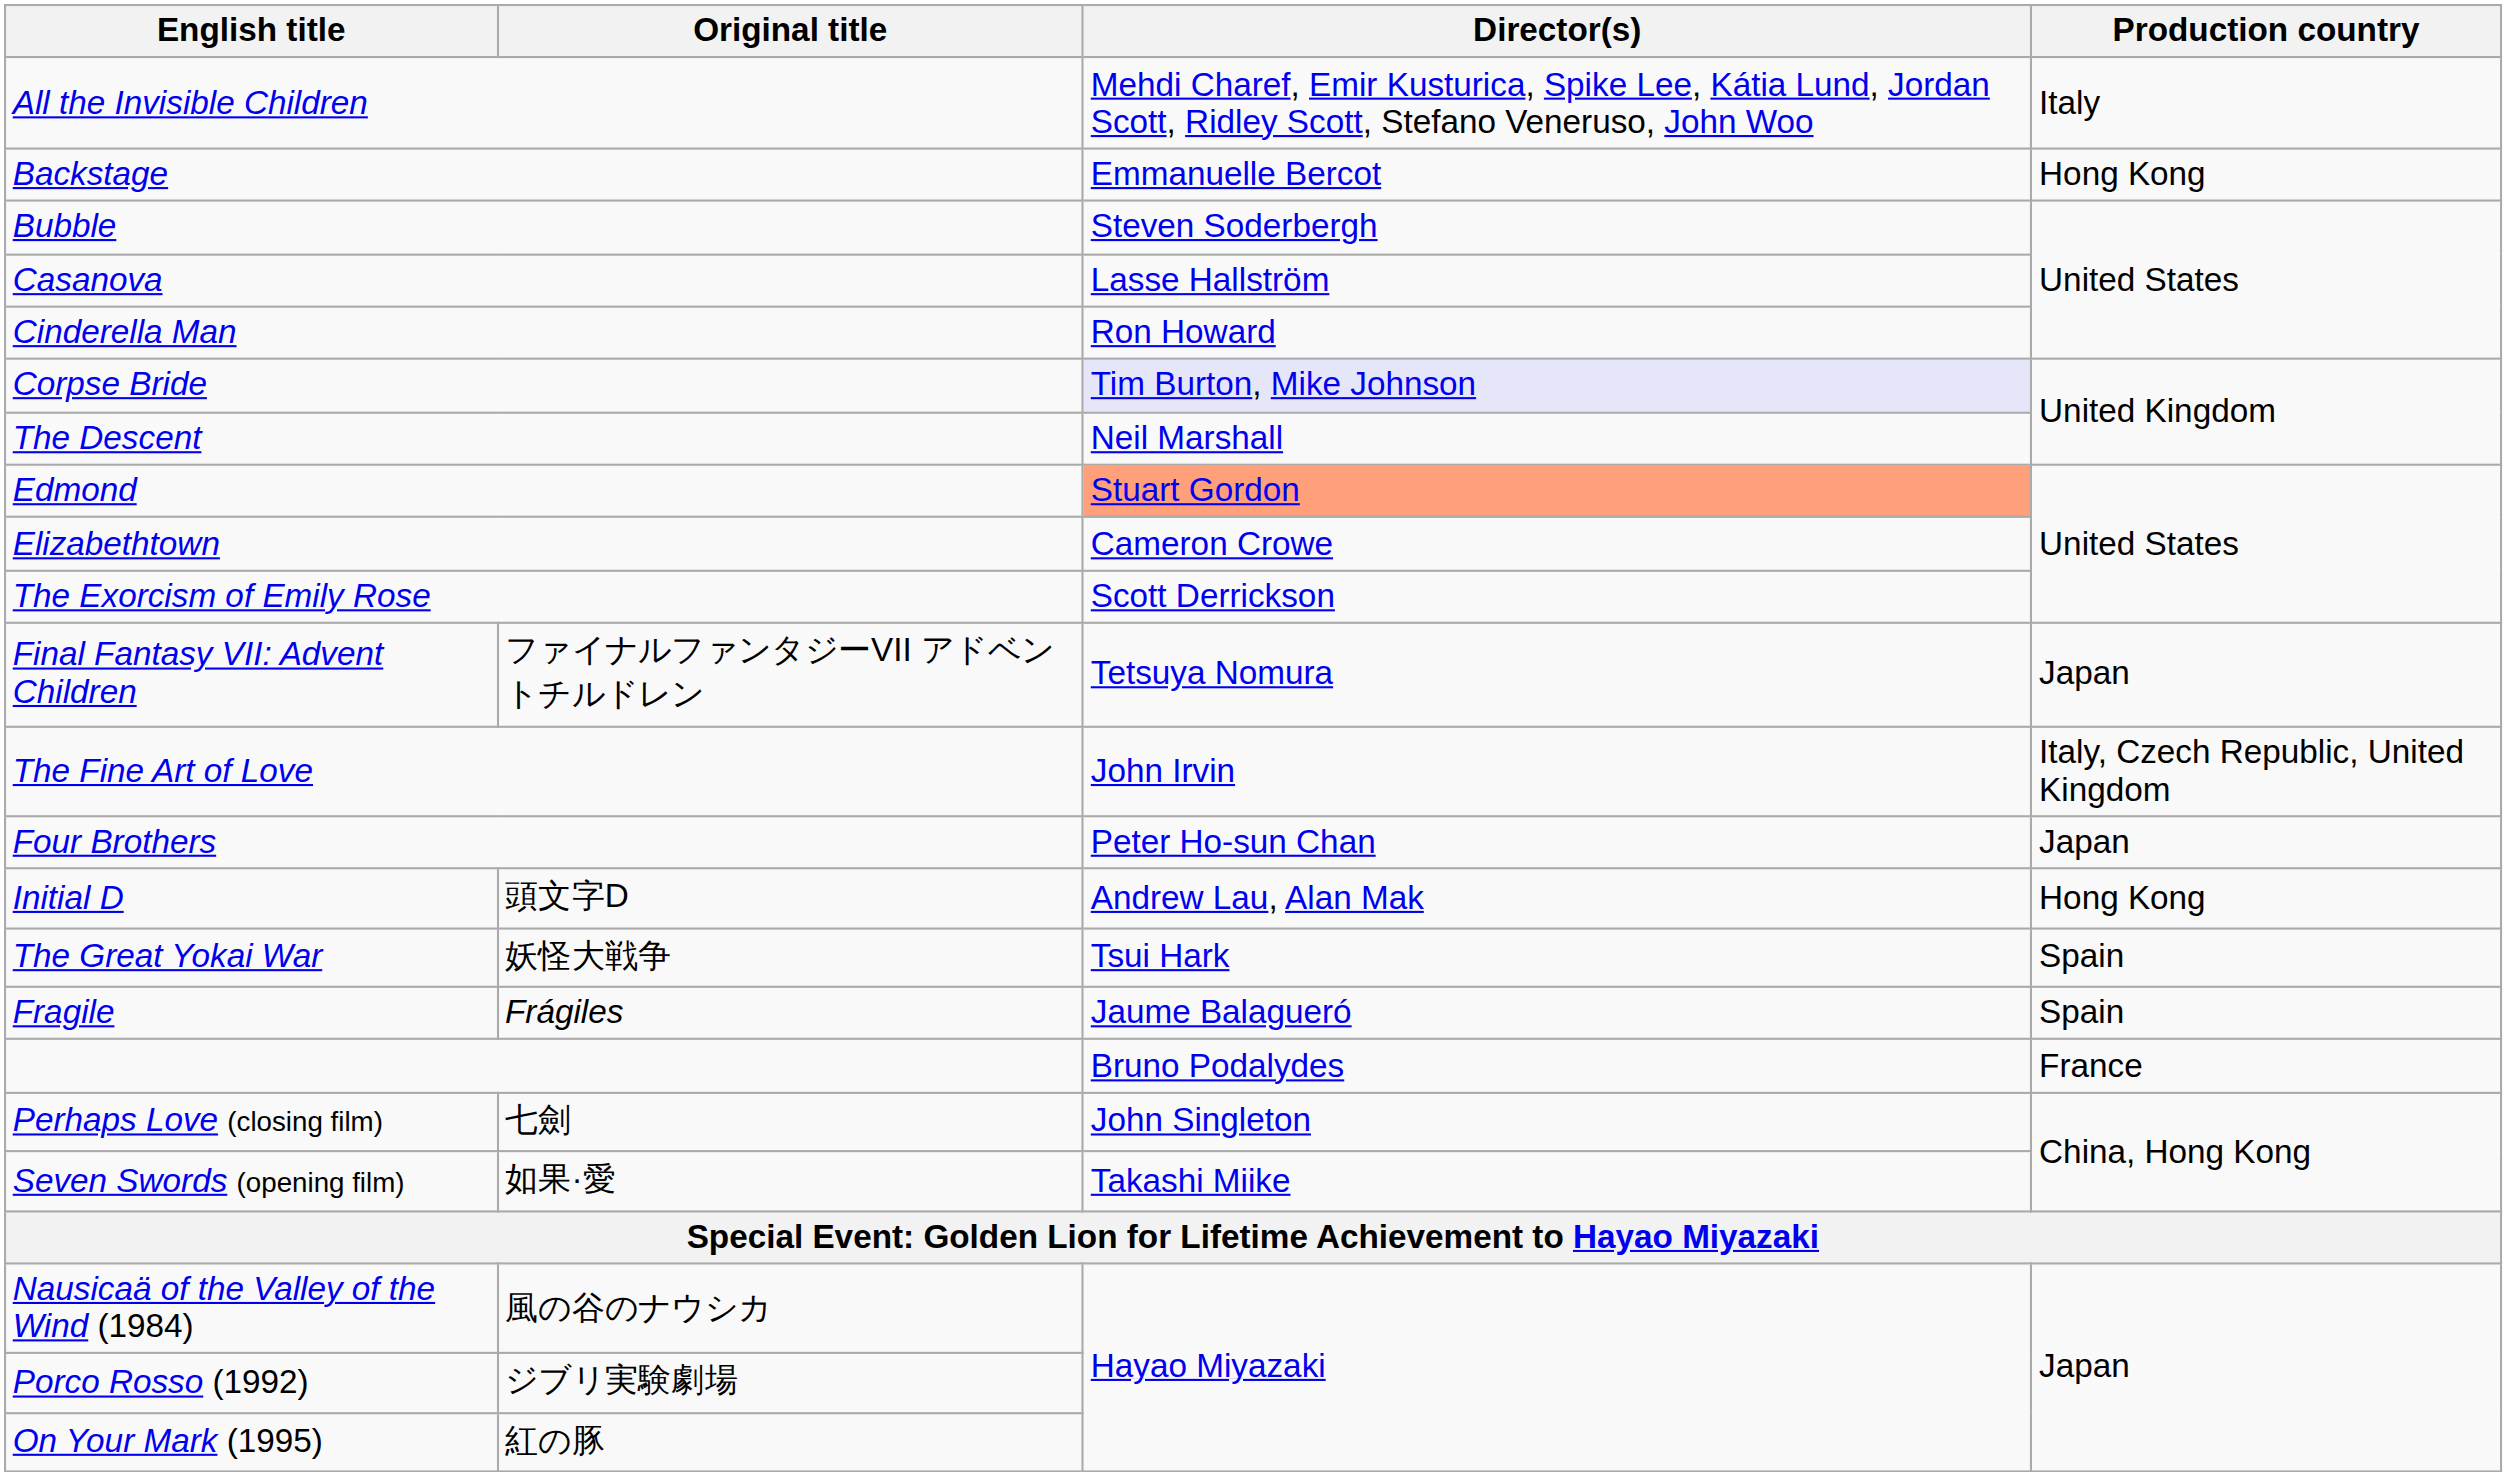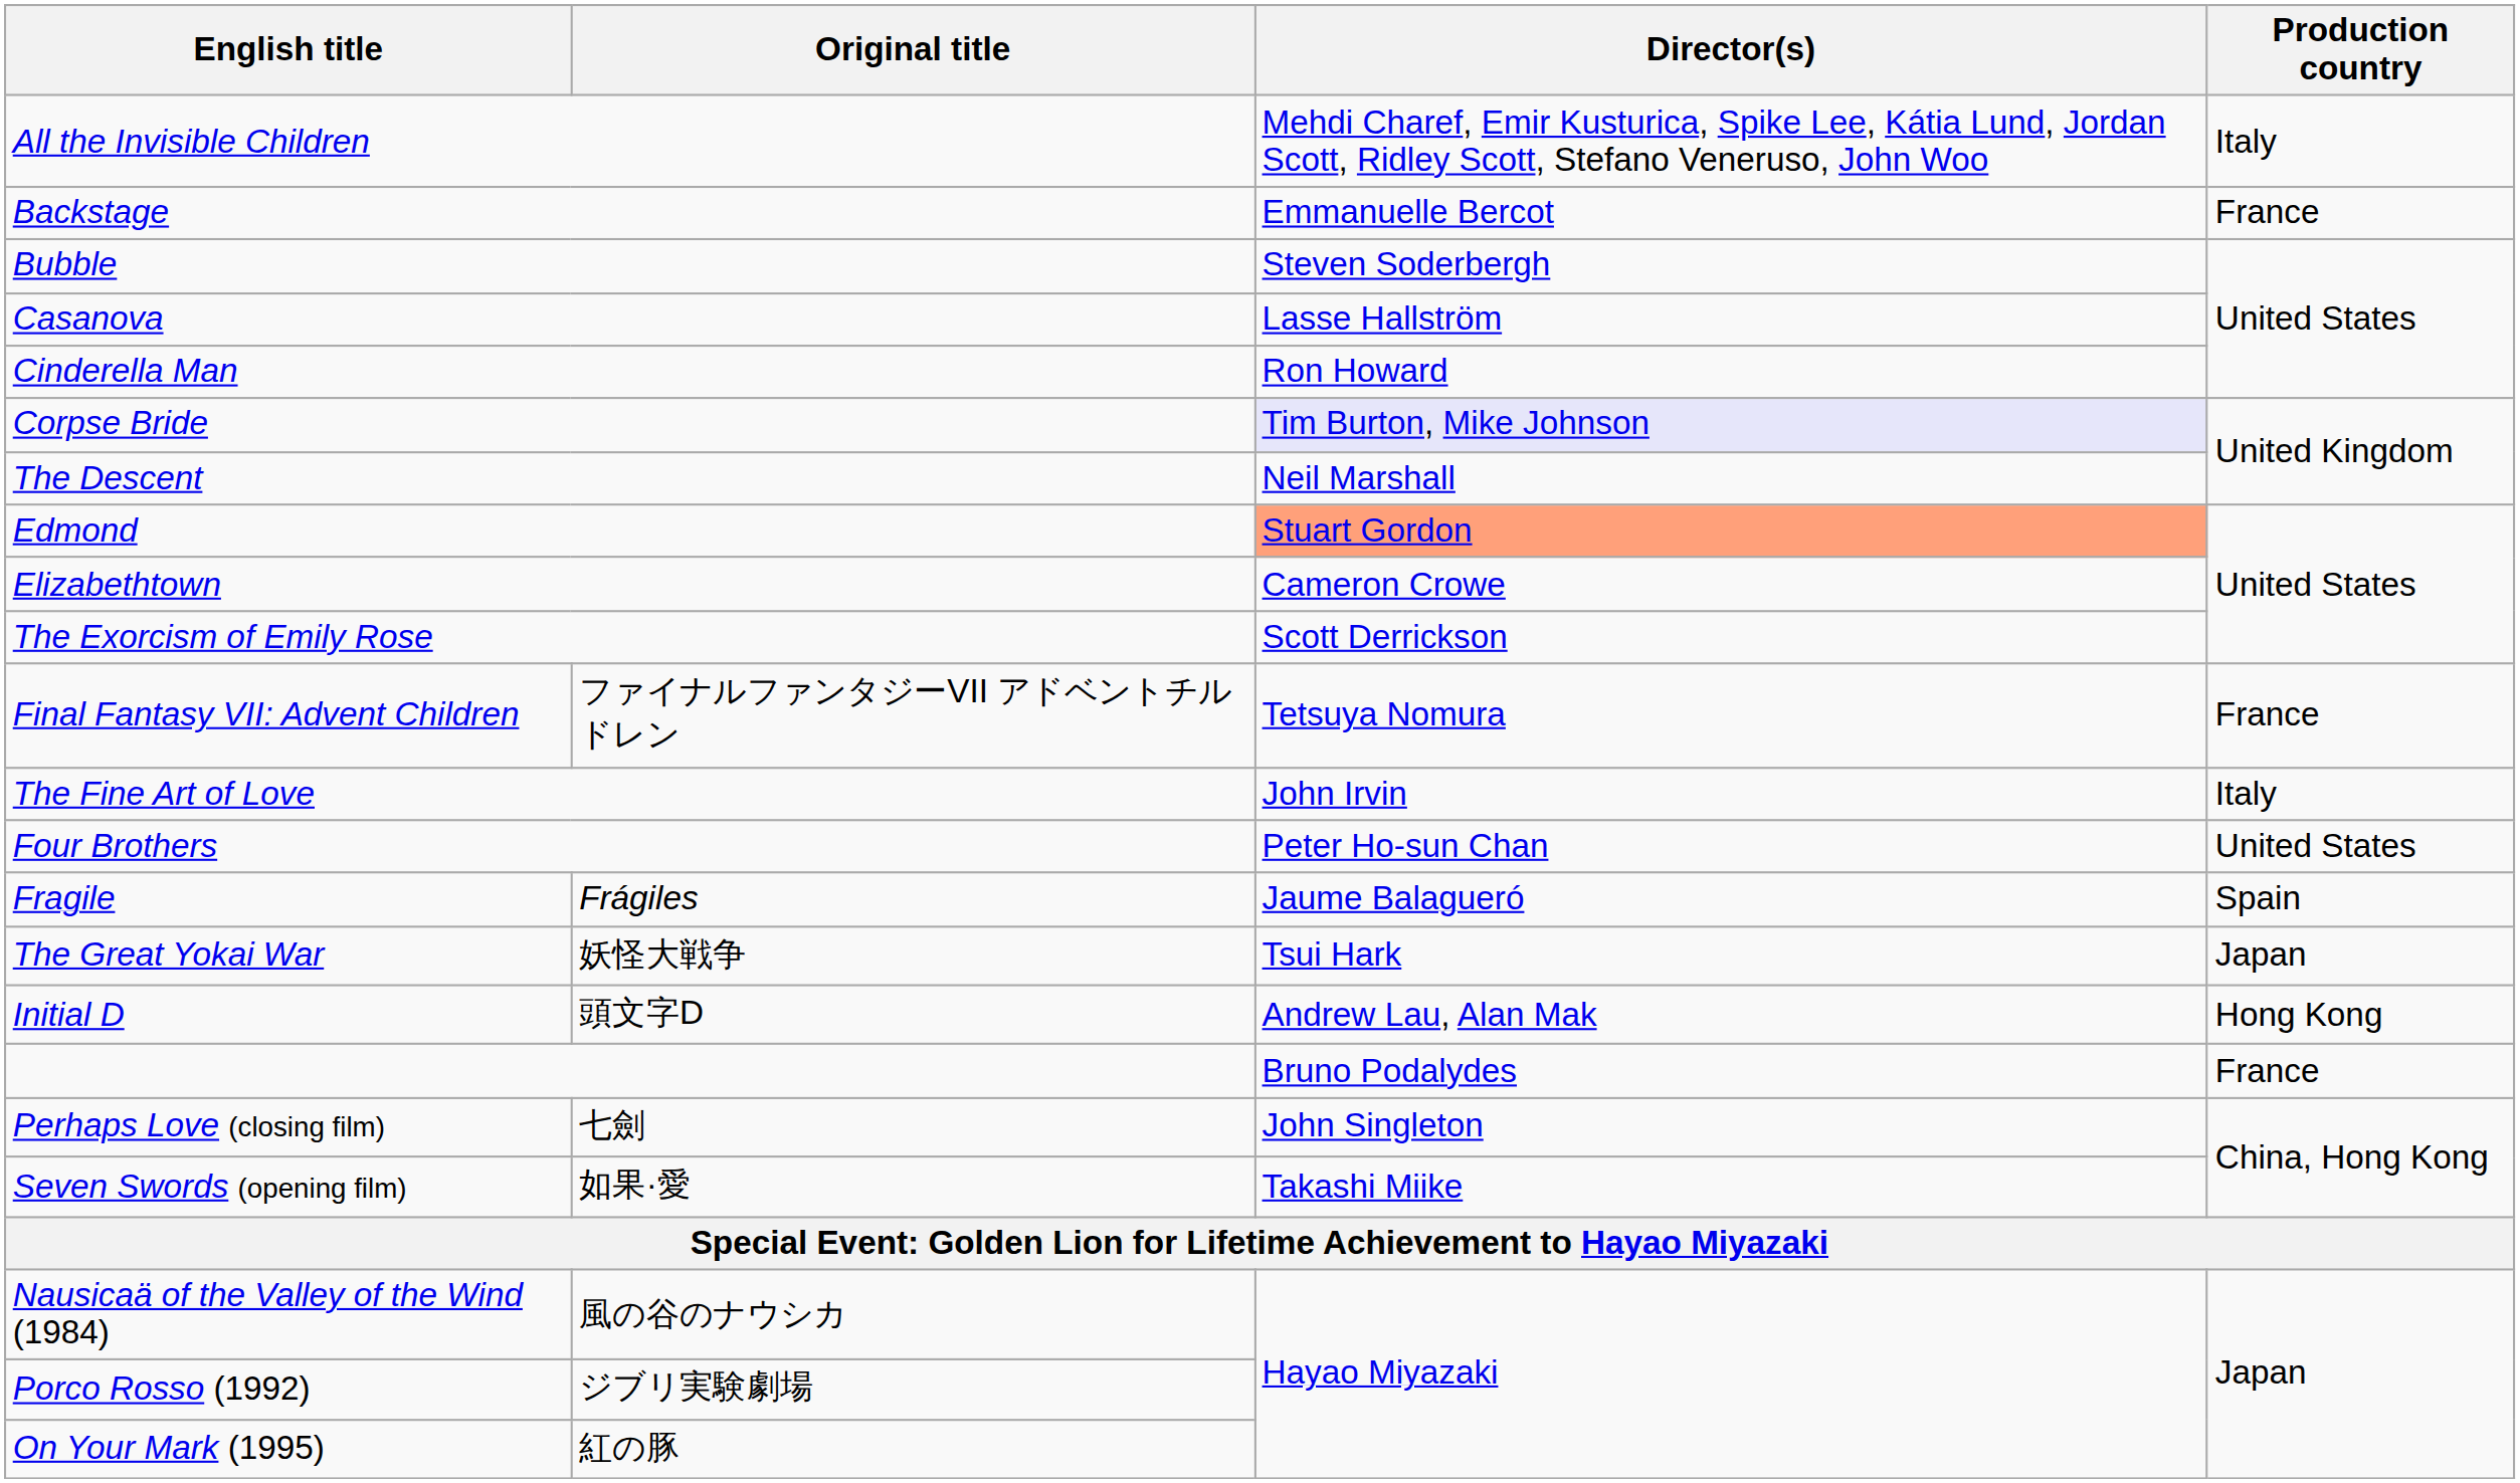Backstage | Production country: Hong Kong -> France
Final Fantasy VII: Advent Children | Production country: Japan -> France
The Fine Art of Love | Production country: Italy, Czech Republic, United Kingdom -> Italy
Four Brothers | Production country: Japan -> United States
rows swapped: Fragile <-> Initial D
The Great Yokai War | Production country: Spain -> Japan
